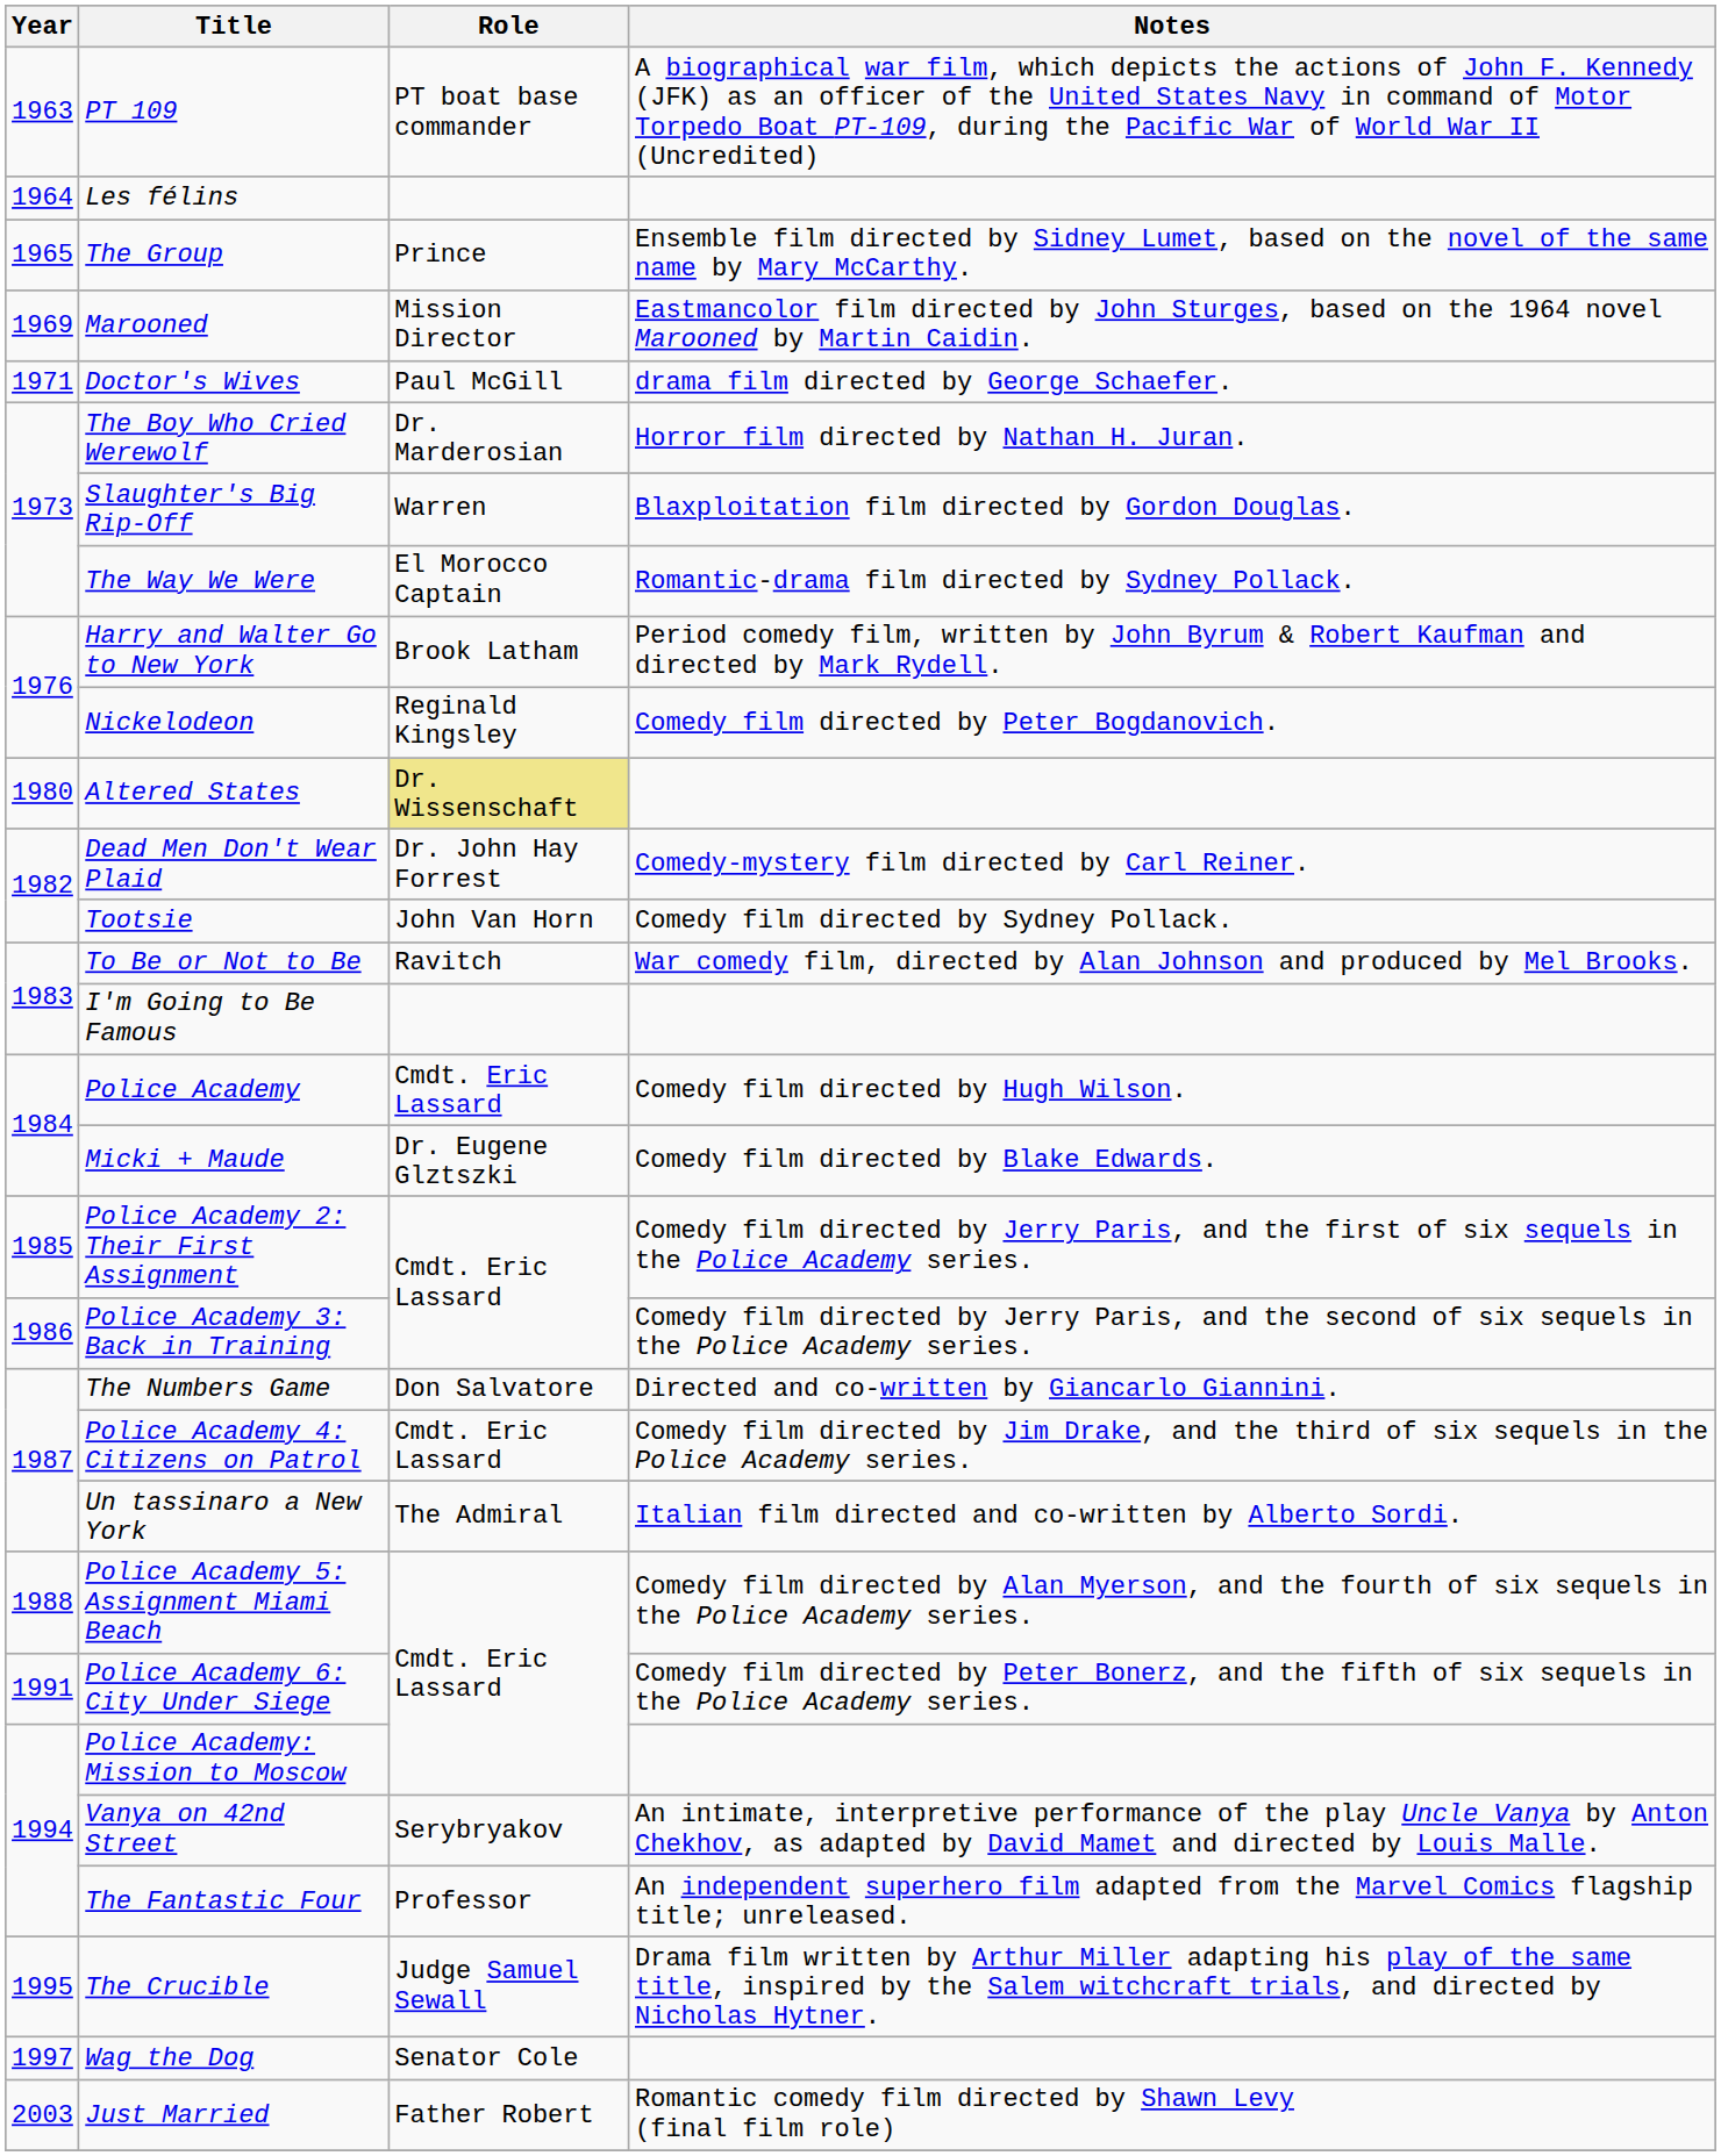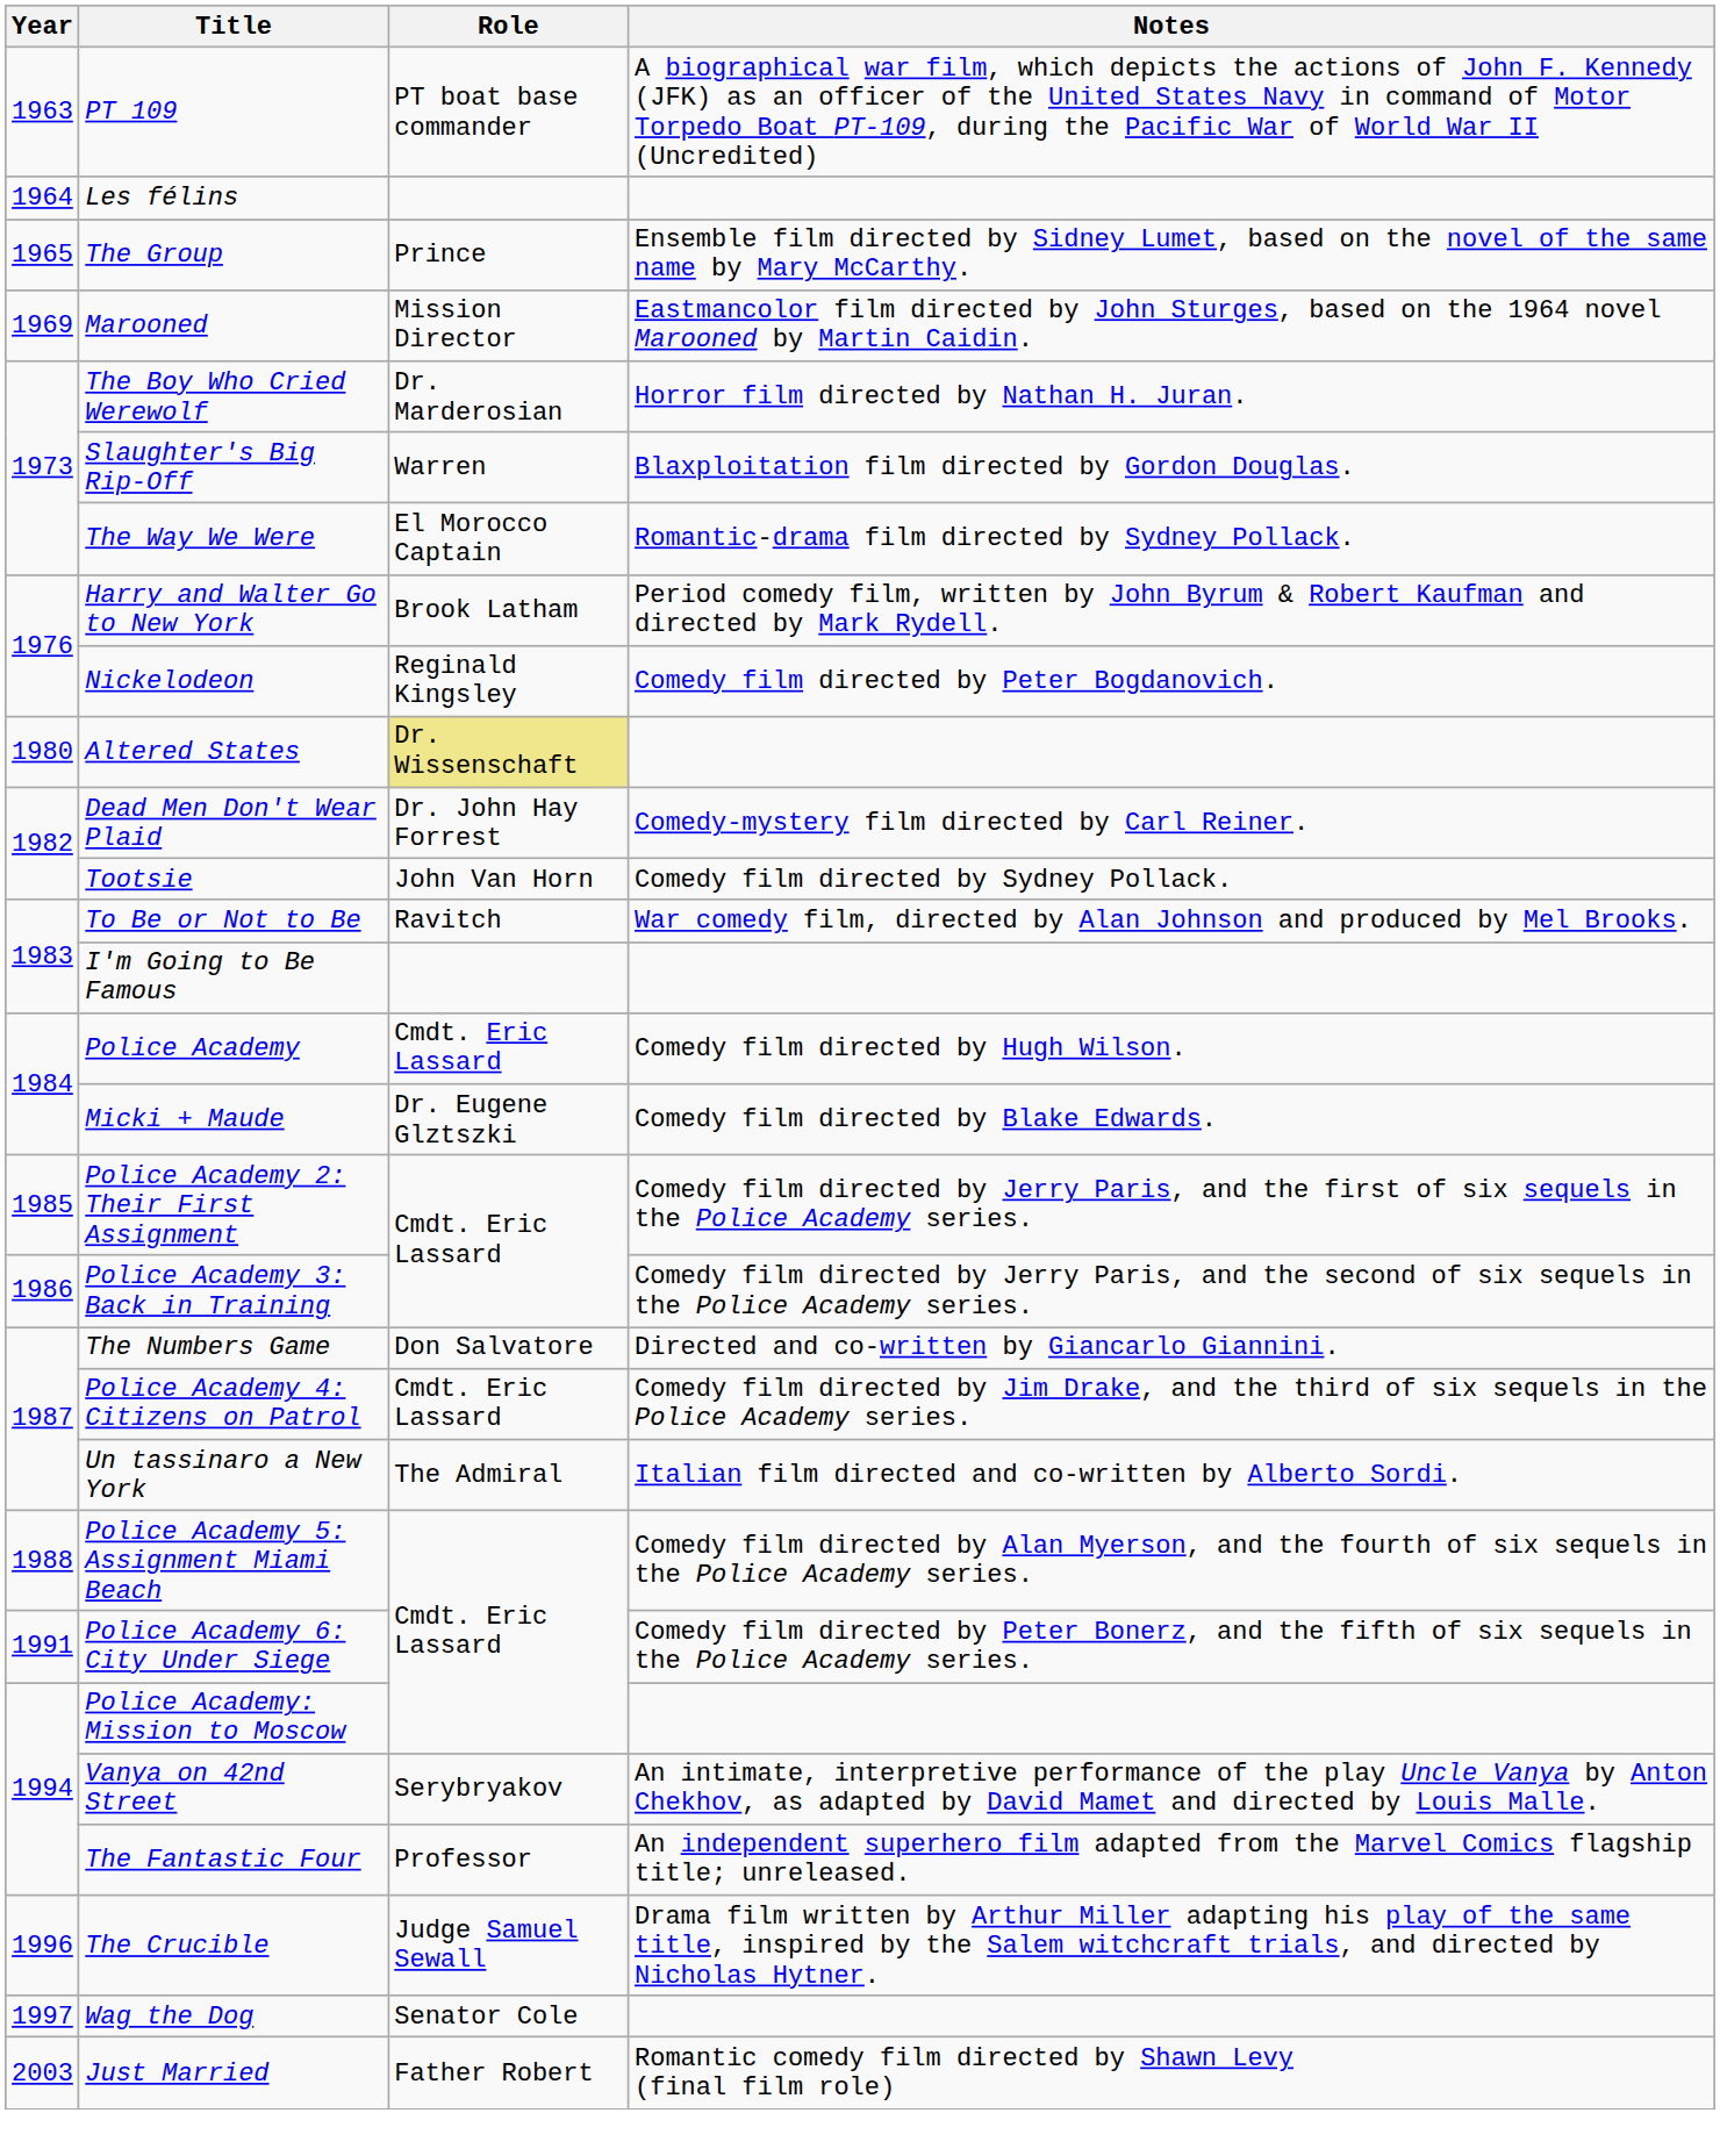- row: 1971 | Doctor's Wives | Paul McGill | drama film directed by George Schaefer.
The Crucible | Year: 1995 -> 1996
